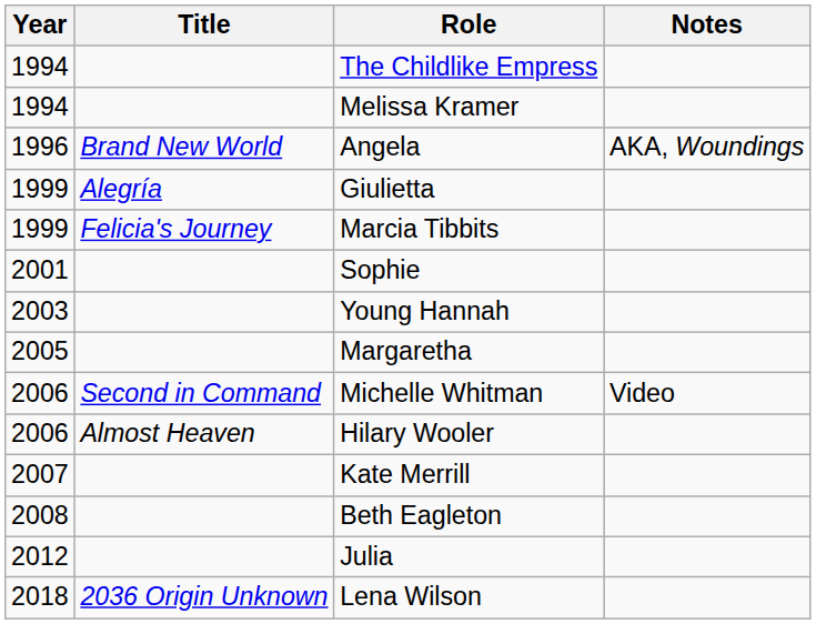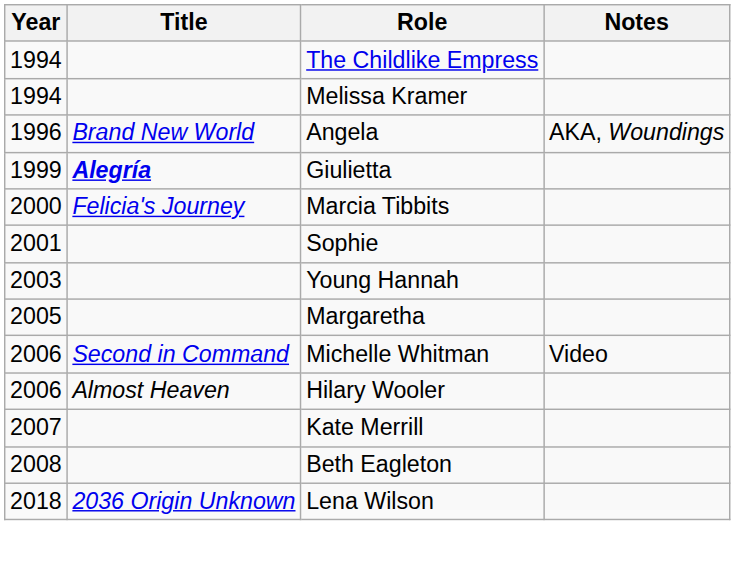Giulietta | Title: normal -> bold
Marcia Tibbits | Year: 1999 -> 2000
- row: 2012 | Julia
